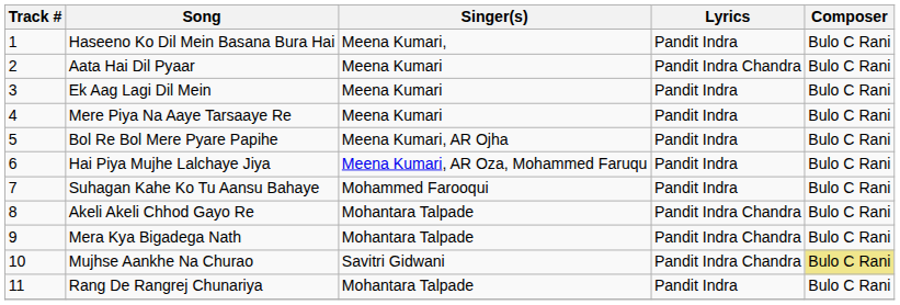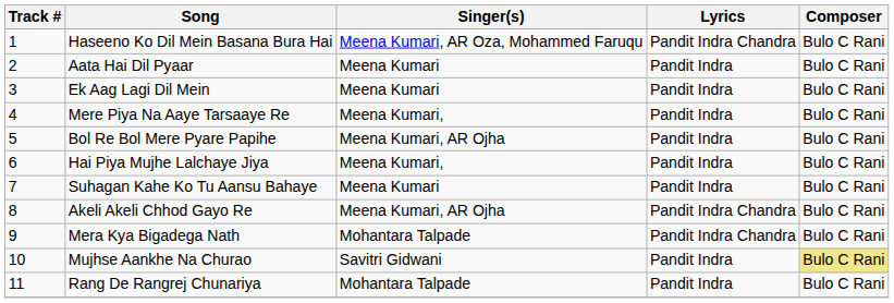Haseeno Ko Dil Mein Basana Bura Hai | Singer(s): Meena Kumari, -> Meena Kumari, AR Oza, Mohammed Faruqu
Haseeno Ko Dil Mein Basana Bura Hai | Lyrics: Pandit Indra -> Pandit Indra Chandra
Aata Hai Dil Pyaar | Lyrics: Pandit Indra Chandra -> Pandit Indra
Mere Piya Na Aaye Tarsaaye Re | Singer(s): Meena Kumari -> Meena Kumari,
Hai Piya Mujhe Lalchaye Jiya | Singer(s): Meena Kumari, AR Oza, Mohammed Faruqu -> Meena Kumari,
Suhagan Kahe Ko Tu Aansu Bahaye | Singer(s): Mohammed Farooqui -> Meena Kumari
Akeli Akeli Chhod Gayo Re | Singer(s): Mohantara Talpade -> Meena Kumari, AR Ojha
Mujhse Aankhe Na Churao | Lyrics: Pandit Indra Chandra -> Pandit Indra
